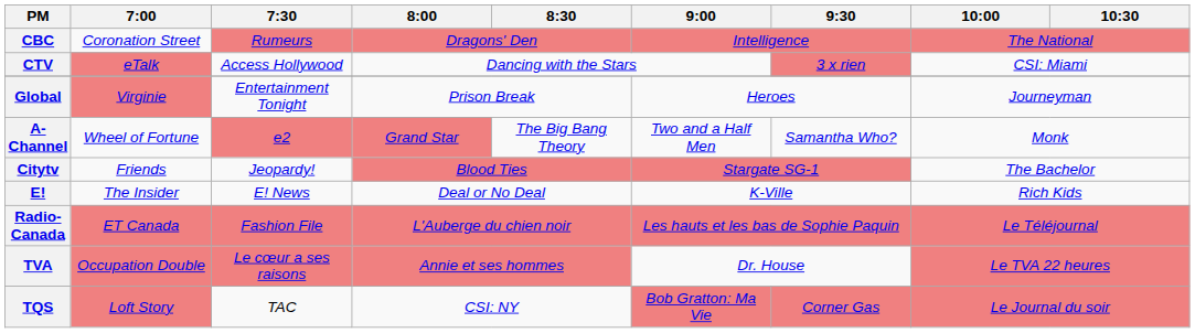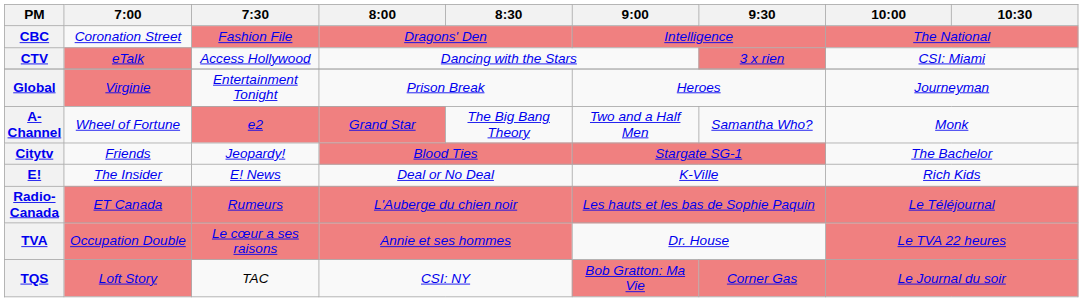CBC | 7:30: Rumeurs -> Fashion File
Radio-Canada | 7:30: Fashion File -> Rumeurs
